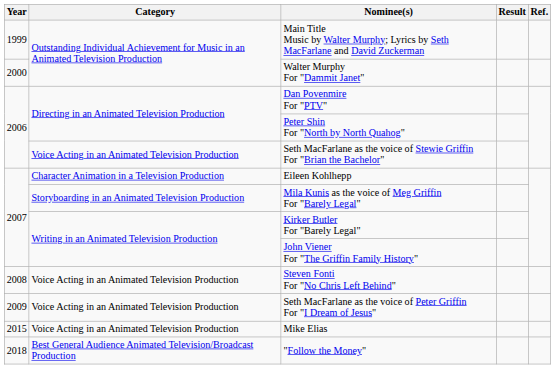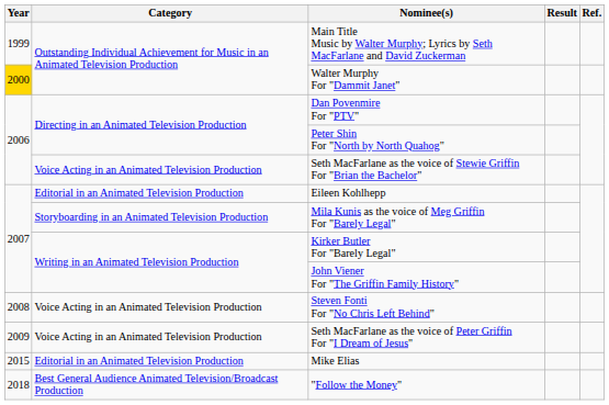Walter Murphy For "Dammit Janet" | Year: no background -> gold background
Eileen Kohlhepp | Category: Character Animation in a Television Production -> Editorial in an Animated Television Production
Mike Elias | Category: Voice Acting in an Animated Television Production -> Editorial in an Animated Television Production
